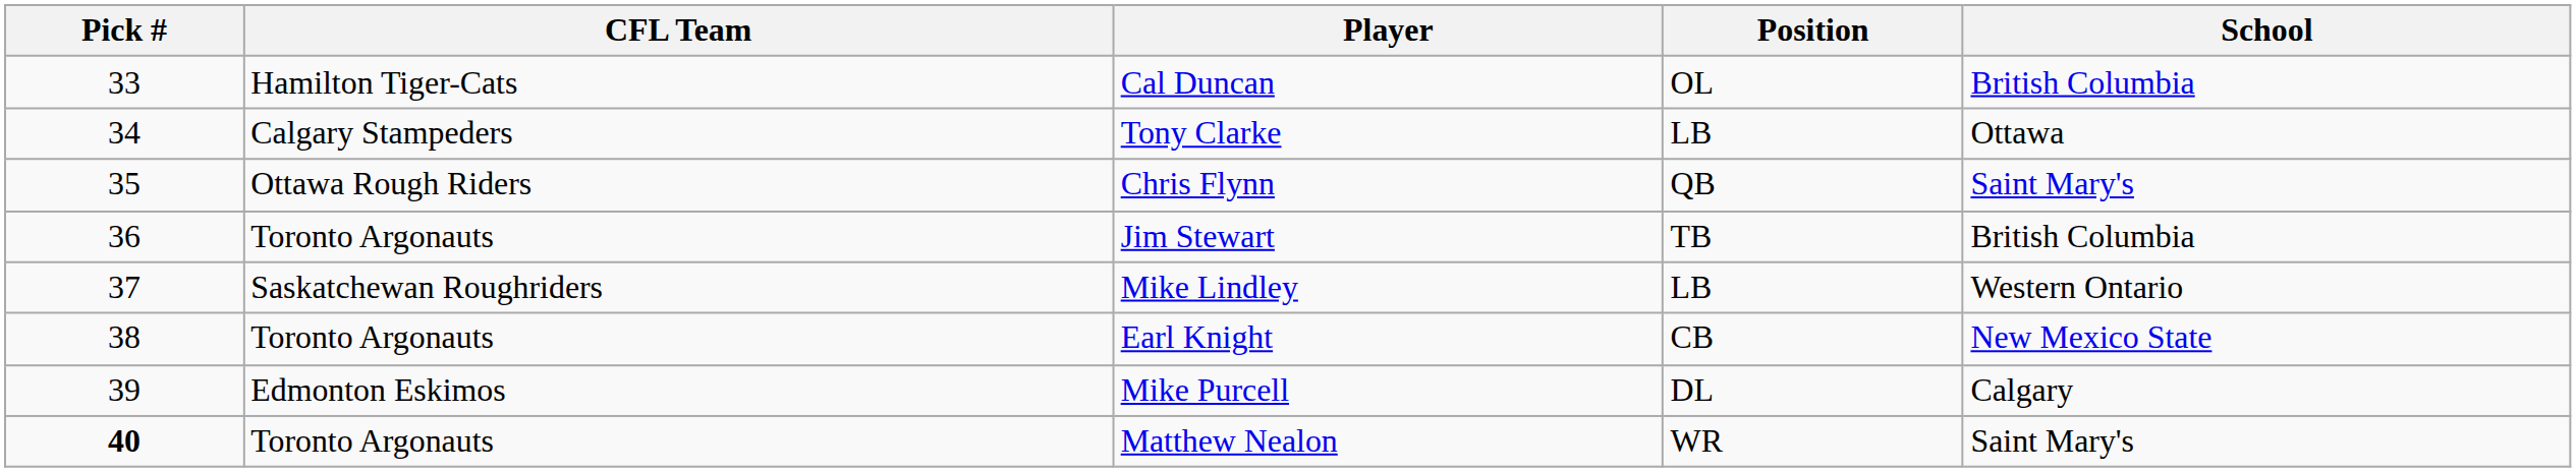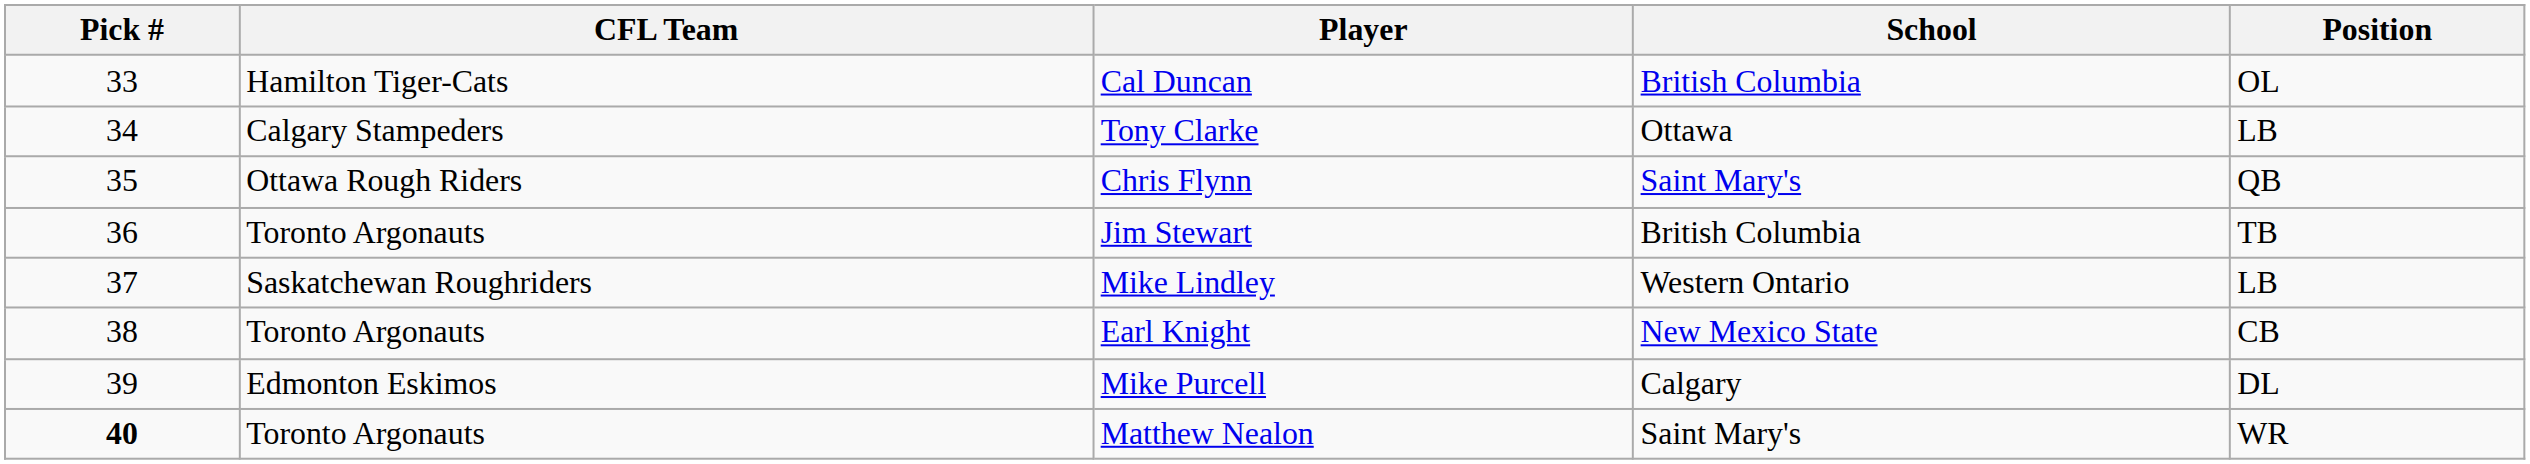columns swapped: Position <-> School
